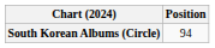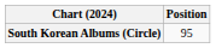South Korean Albums (Circle) | Position: 94 -> 95
